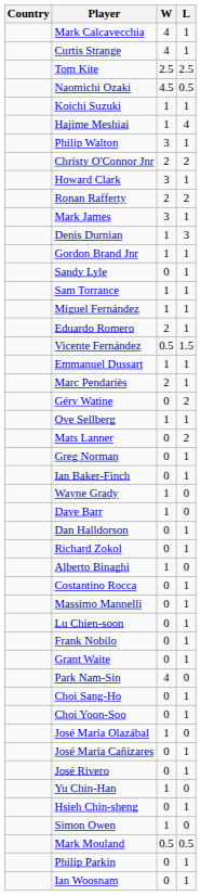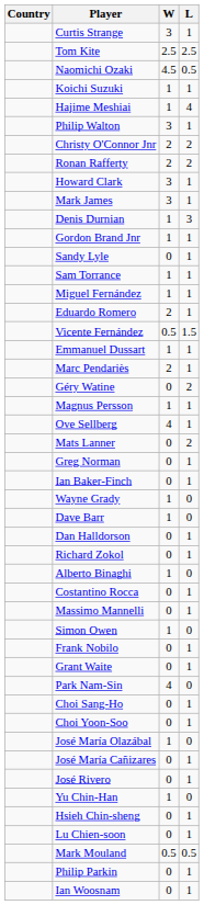- row: Mark Calcavecchia | 4 | 1
Curtis Strange | W: 4 -> 3
rows swapped: Ronan Rafferty <-> Howard Clark
+ row: Magnus Persson | 1 | 1
Ove Sellberg | W: 1 -> 4
rows swapped: Simon Owen <-> Lu Chien-soon
